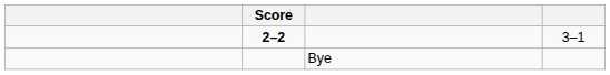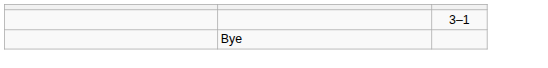- column: Score | 2–2
